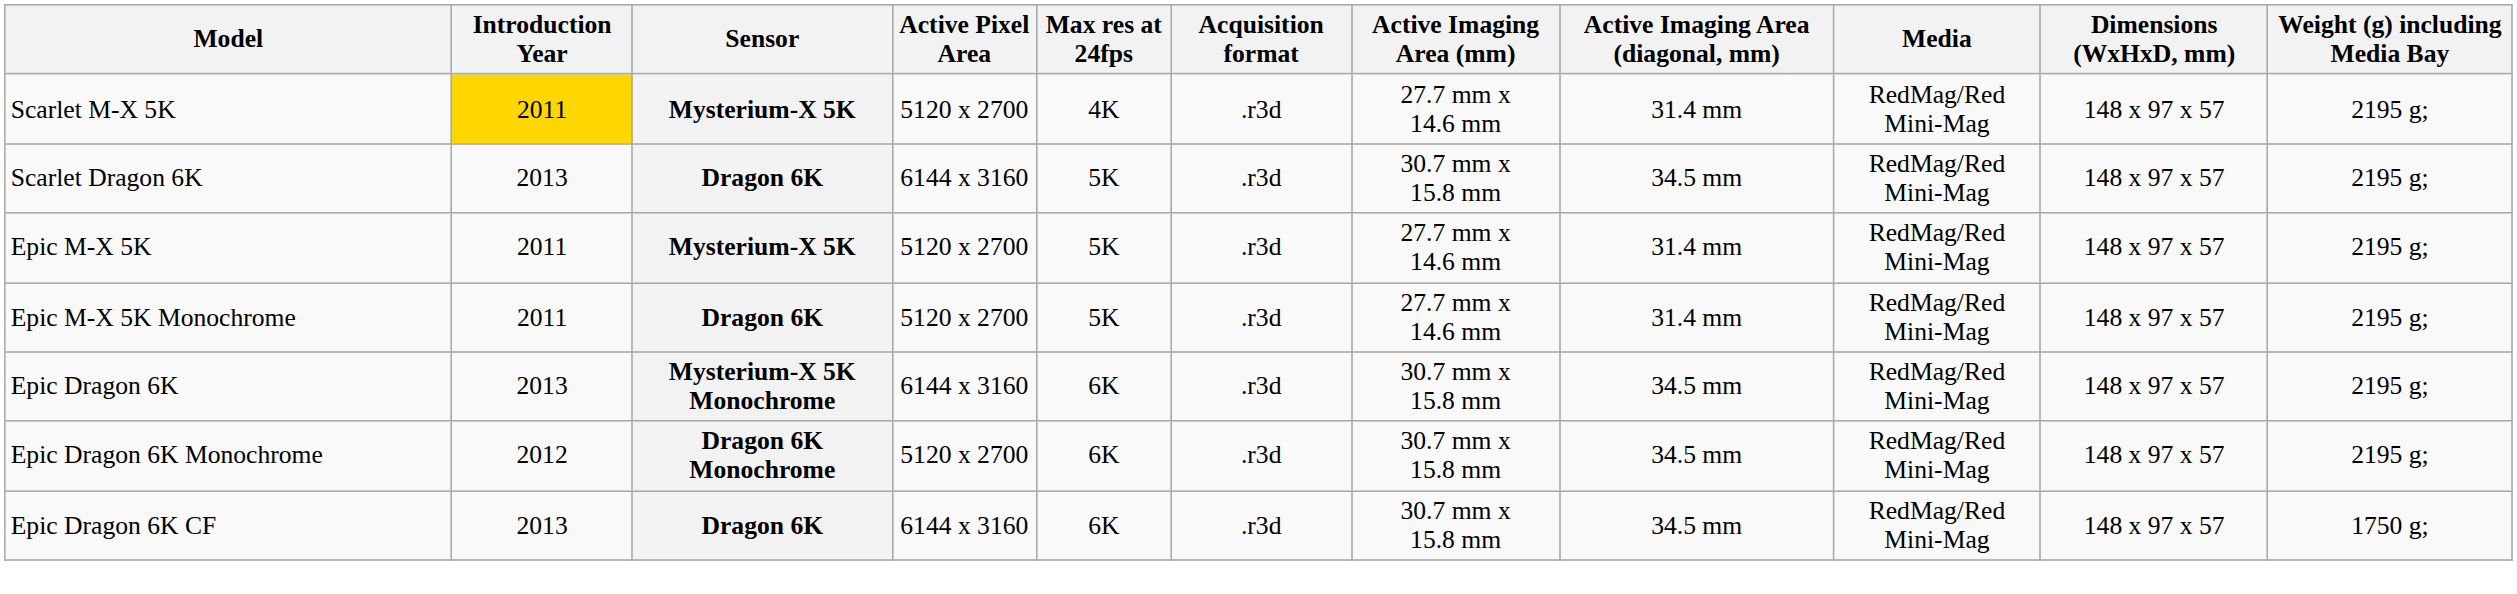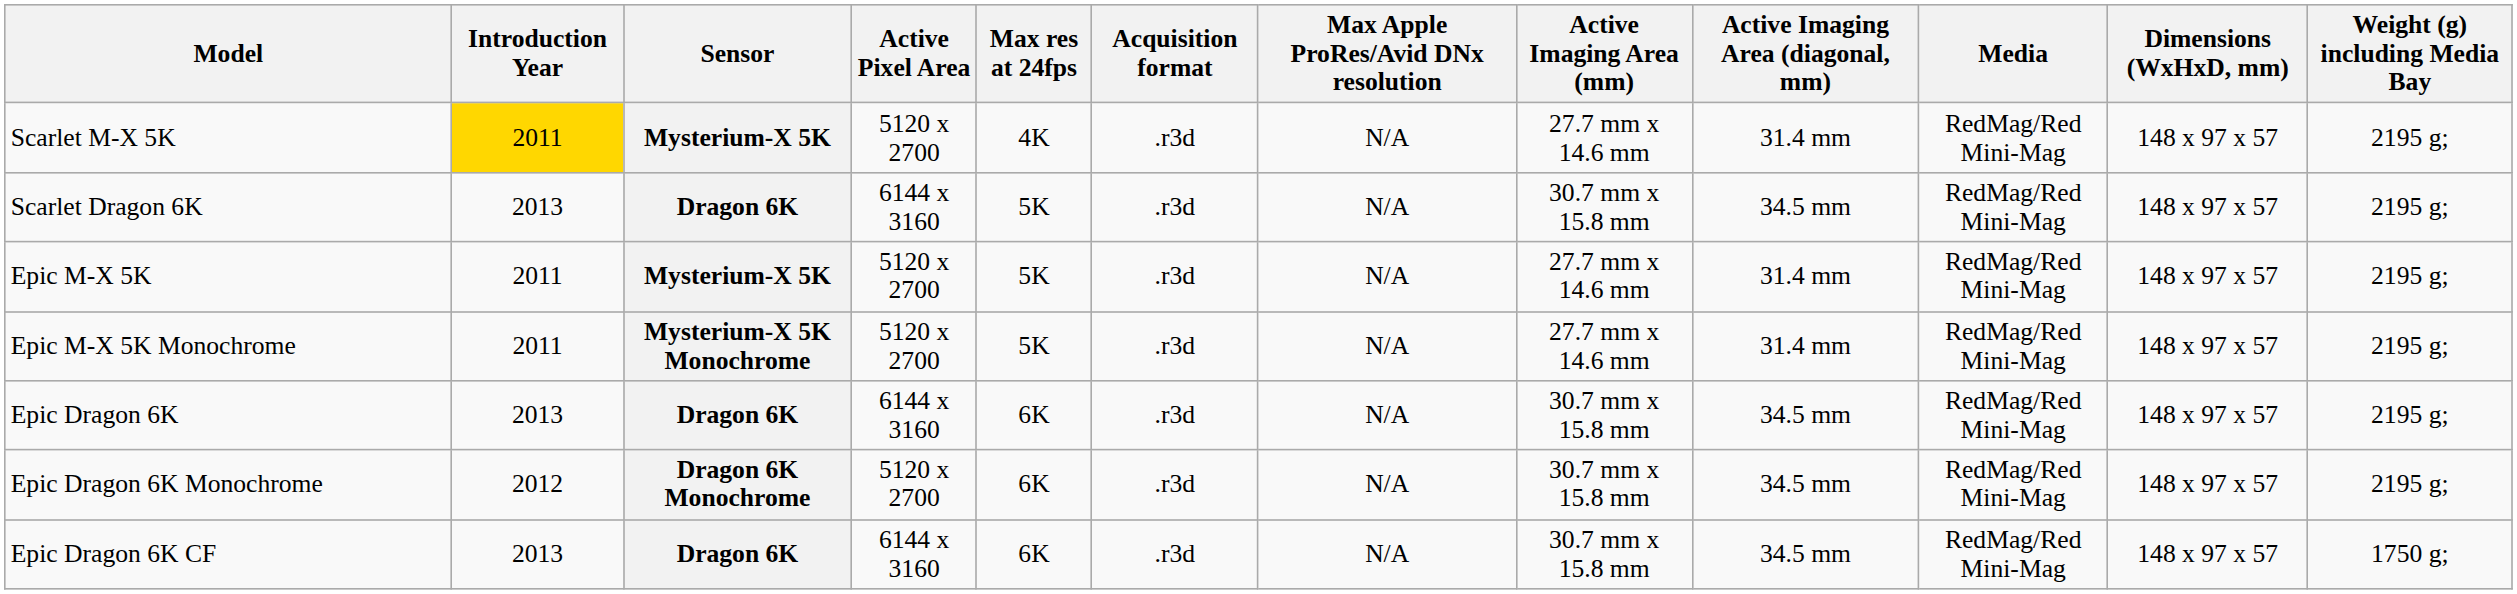+ column: Max Apple ProRes/Avid DNx resolution | N/A | N/A | N/A | N/A | N/A | N/A | N/A
Epic M-X 5K Monochrome | Sensor: Dragon 6K -> Mysterium-X 5K Monochrome
Epic Dragon 6K | Sensor: Mysterium-X 5K Monochrome -> Dragon 6K
